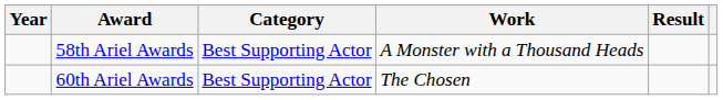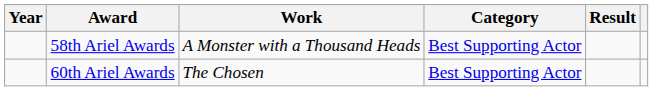columns swapped: Category <-> Work
